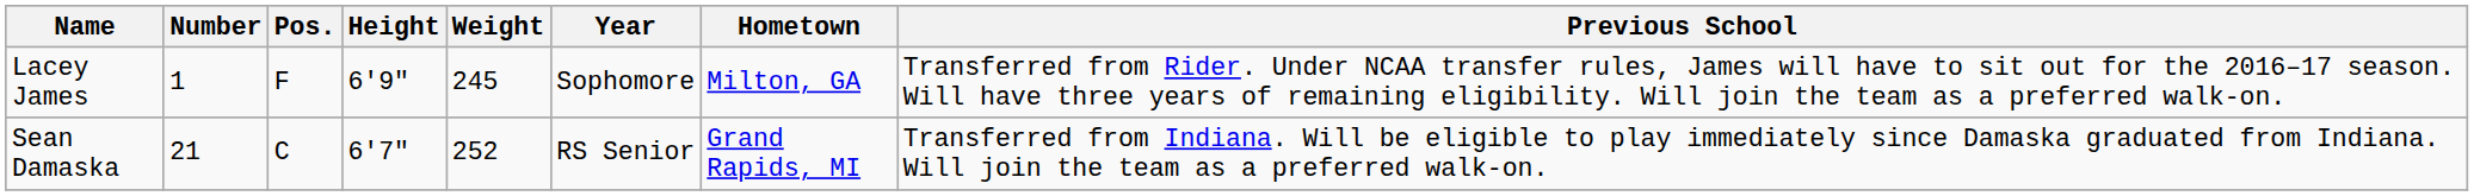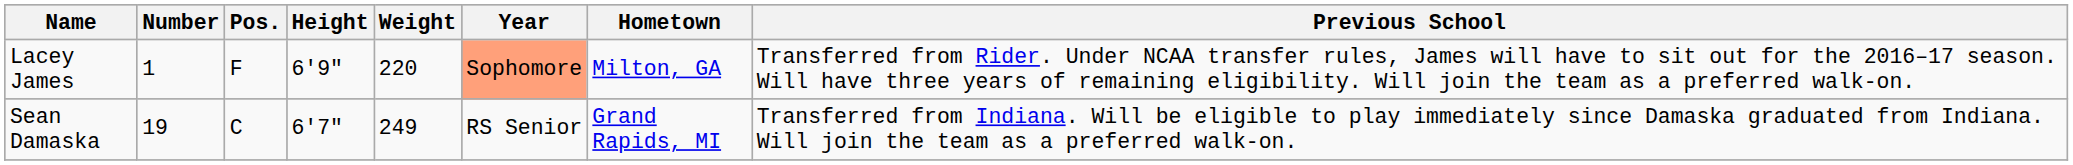Lacey James | Weight: 245 -> 220
Lacey James | Year: no background -> lightsalmon background
Sean Damaska | Number: 21 -> 19
Sean Damaska | Weight: 252 -> 249
